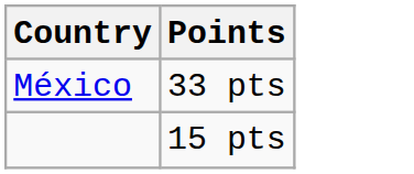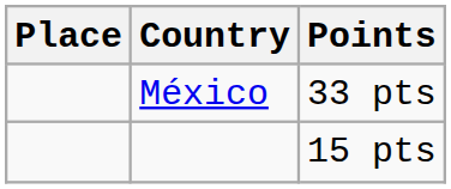+ column: Place
